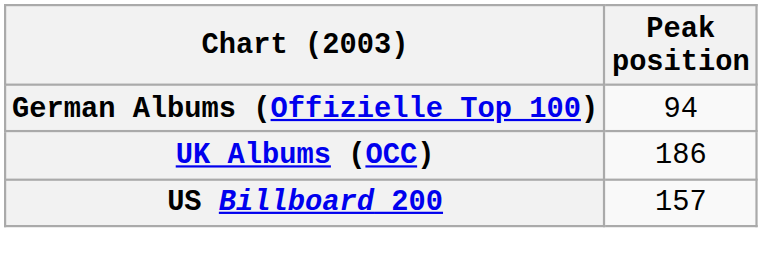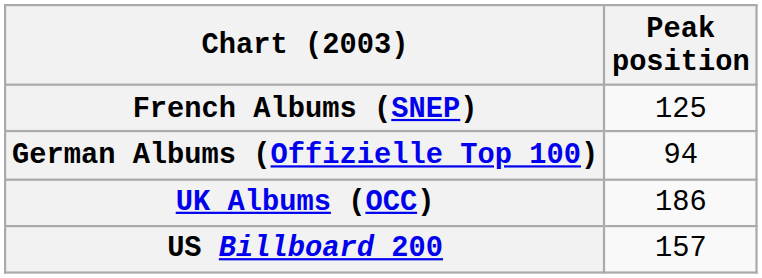+ row: French Albums (SNEP) | 125
